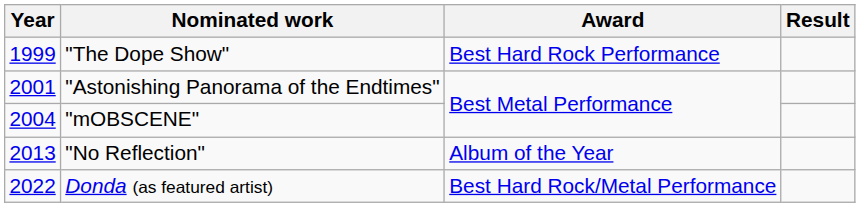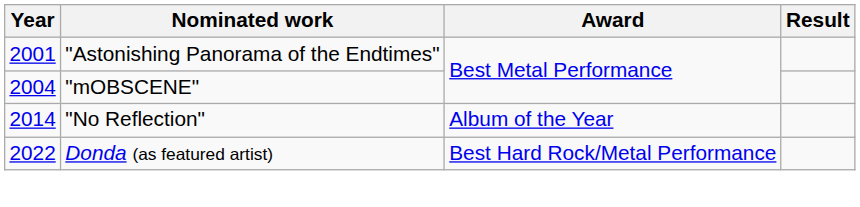- row: 1999 | "The Dope Show" | Best Hard Rock Performance
"No Reflection" | Year: 2013 -> 2014
